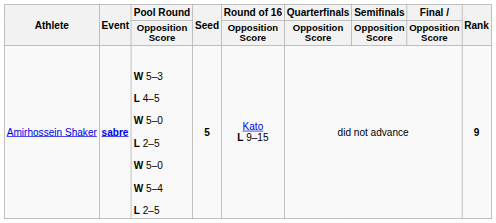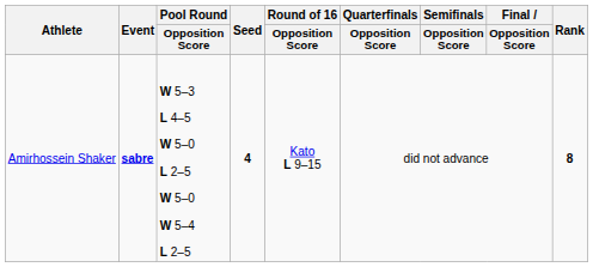Amirhossein Shaker | Seed: 5 -> 4
Amirhossein Shaker | Rank: 9 -> 8
